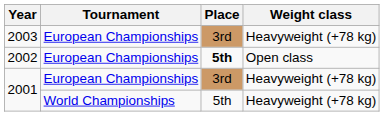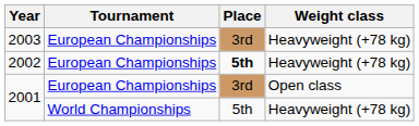2002 | Weight class: Open class -> Heavyweight (+78 kg)
2001 / European Championships | Weight class: Heavyweight (+78 kg) -> Open class
